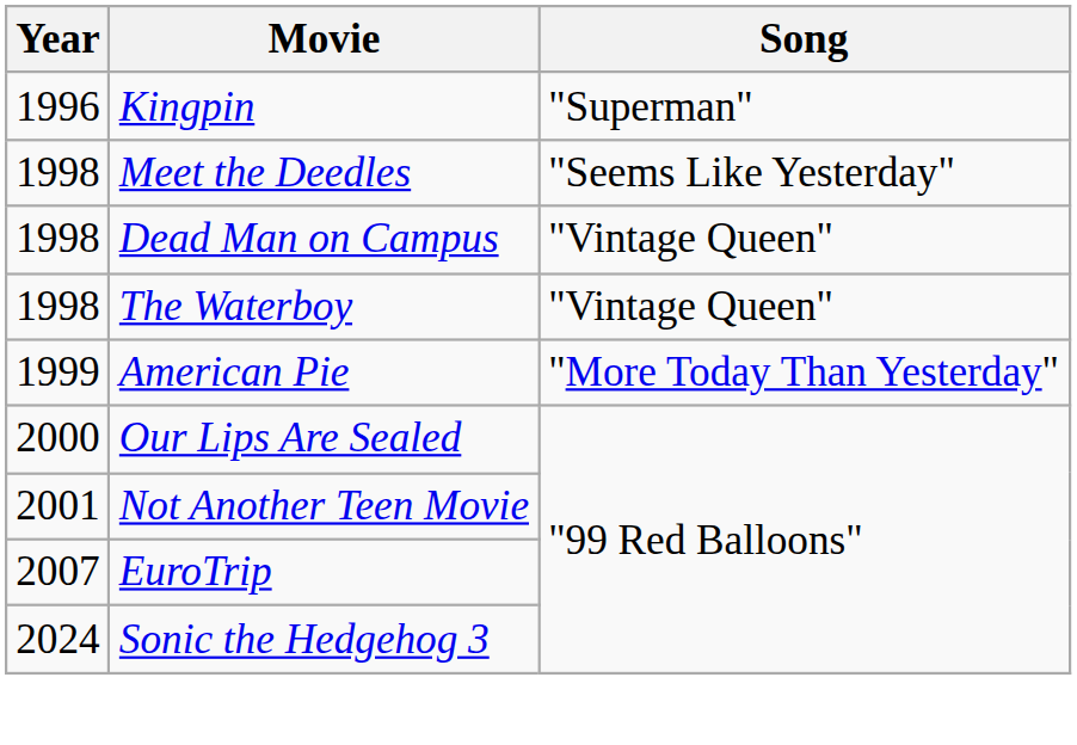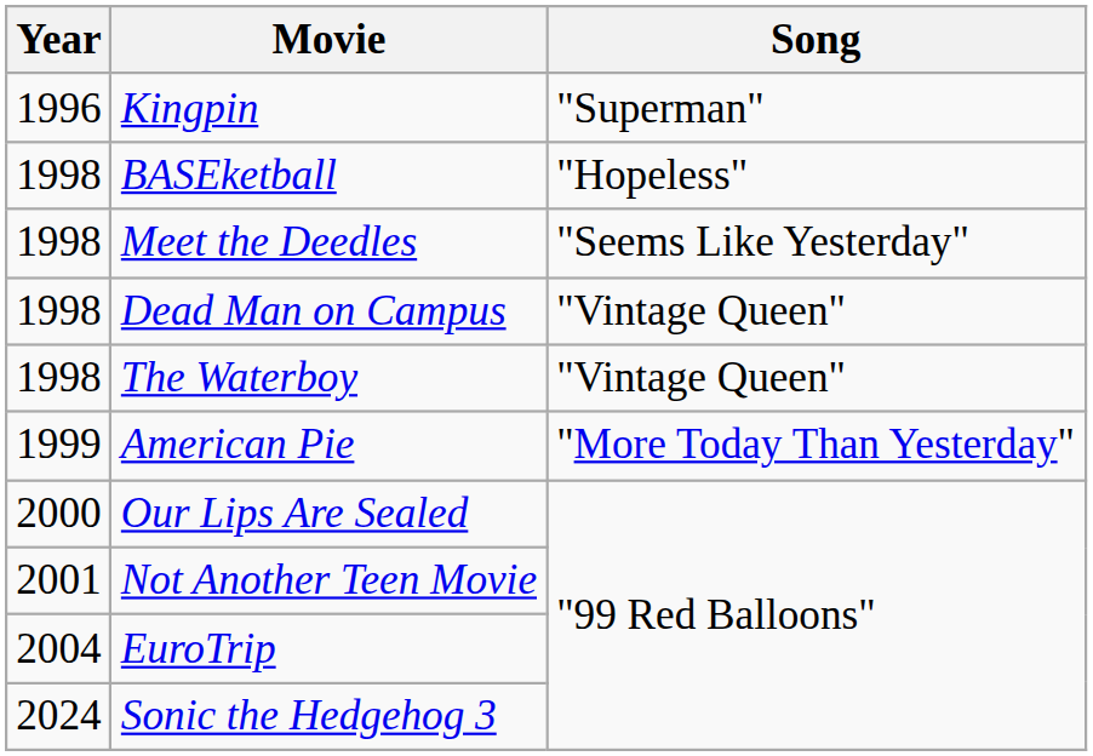+ row: 1998 | BASEketball | "Hopeless"
EuroTrip | Year: 2007 -> 2004
